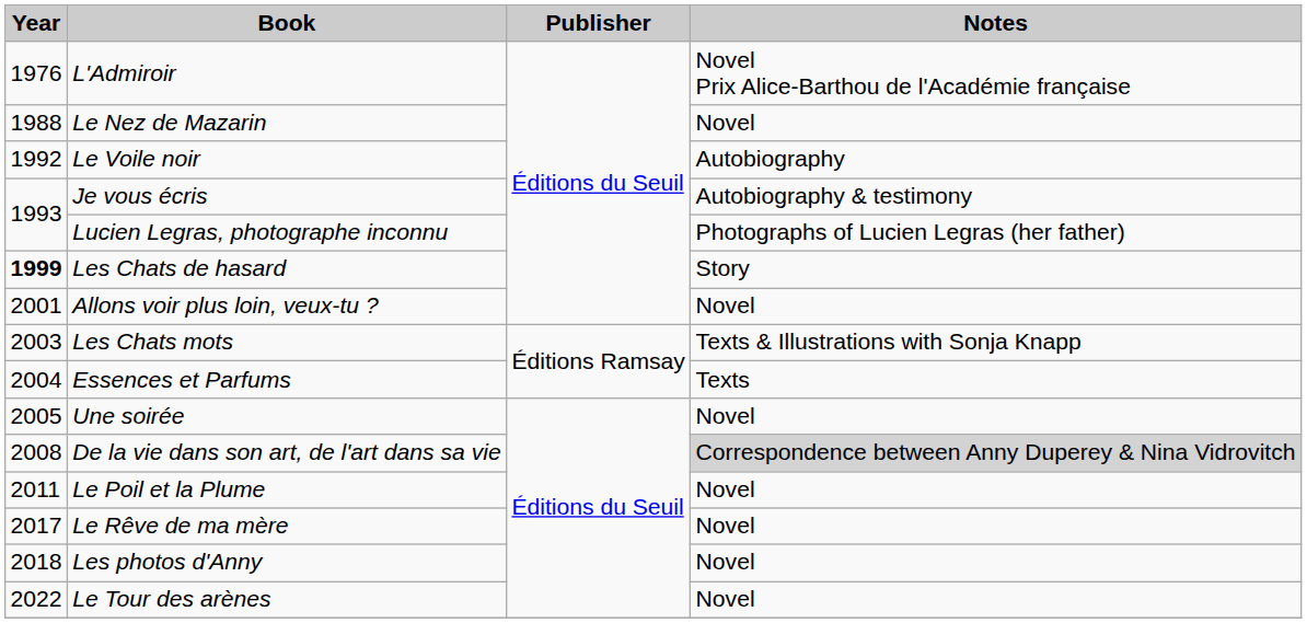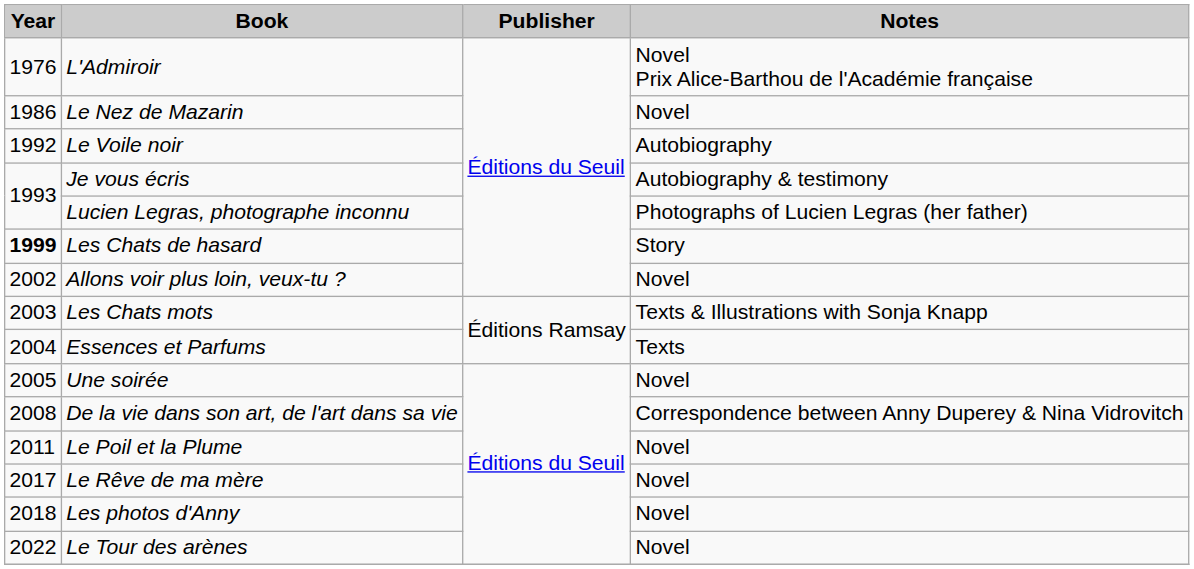Le Nez de Mazarin | Year: 1988 -> 1986
Allons voir plus loin, veux-tu ? | Year: 2001 -> 2002
De la vie dans son art, de l'art dans sa vie | Notes: lightgrey background -> no background
